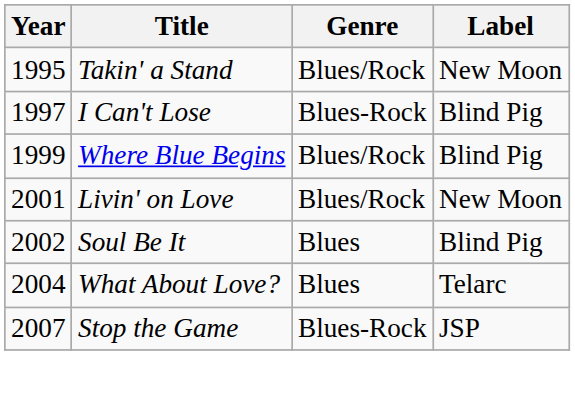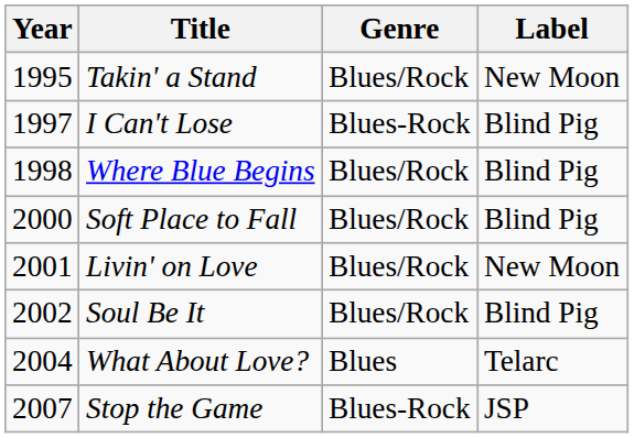Where Blue Begins | Year: 1999 -> 1998
+ row: 2000 | Soft Place to Fall | Blues/Rock | Blind Pig
Soul Be It | Genre: Blues -> Blues/Rock
